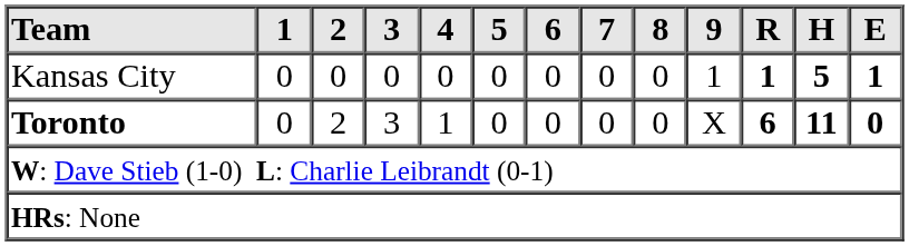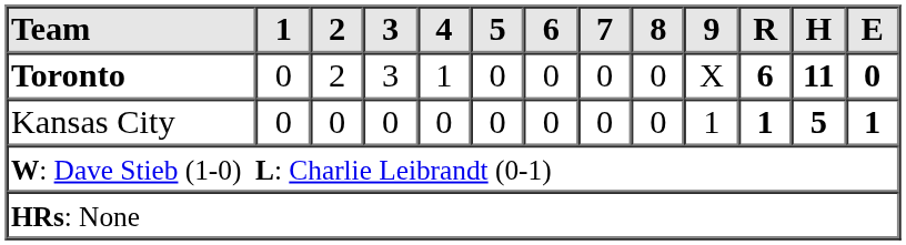rows swapped: Kansas City <-> Toronto
